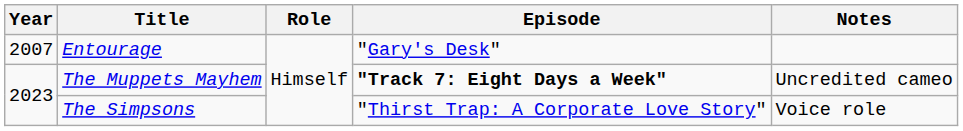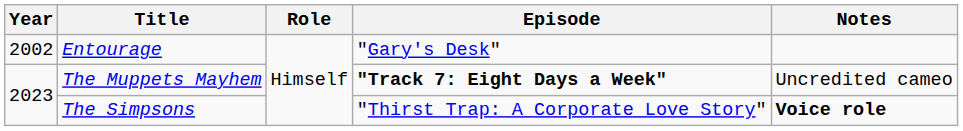Entourage | Year: 2007 -> 2002
The Simpsons | Notes: normal -> bold
